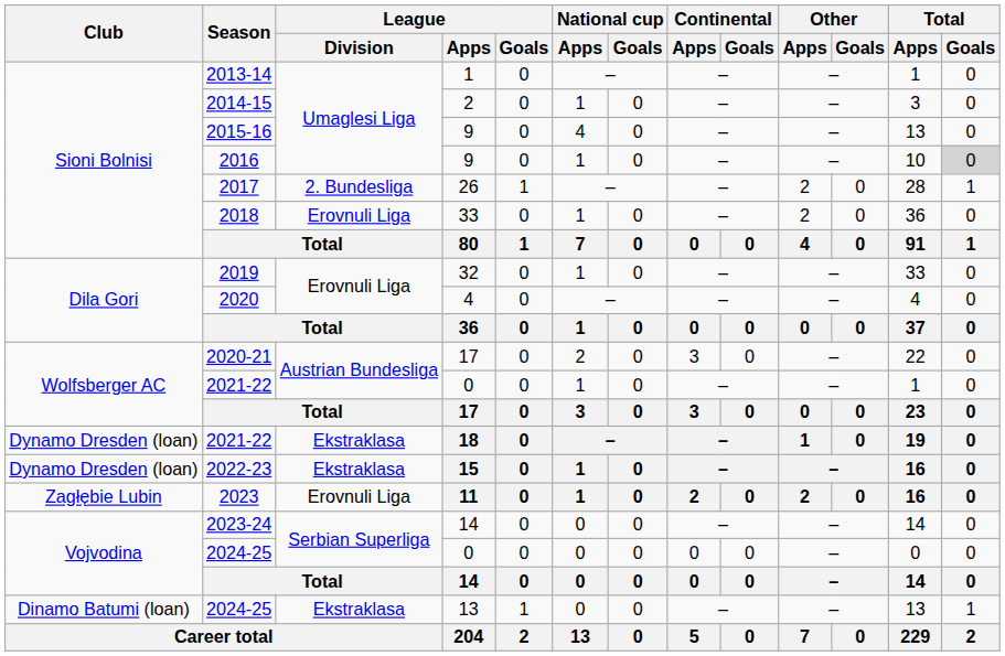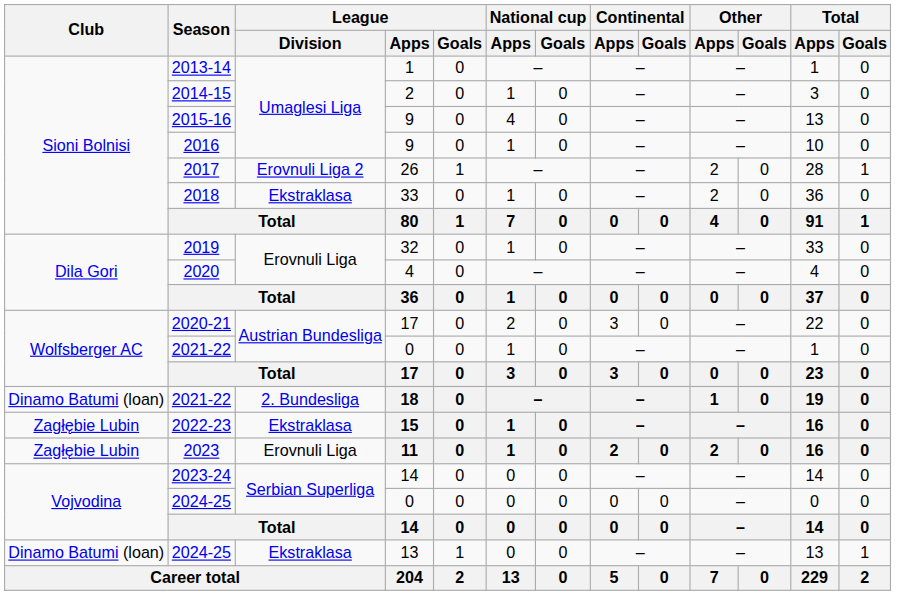2016 | Total / Goals: lightgrey background -> no background
2017 | League / Division: 2. Bundesliga -> Erovnuli Liga 2
2018 | League / Division: Erovnuli Liga -> Ekstraklasa
2021-22 / 18 | Club: Dynamo Dresden (loan) -> Dinamo Batumi (loan)
2021-22 / 18 | League / Division: Ekstraklasa -> 2. Bundesliga
2022-23 | Club: Dynamo Dresden (loan) -> Zagłębie Lubin
